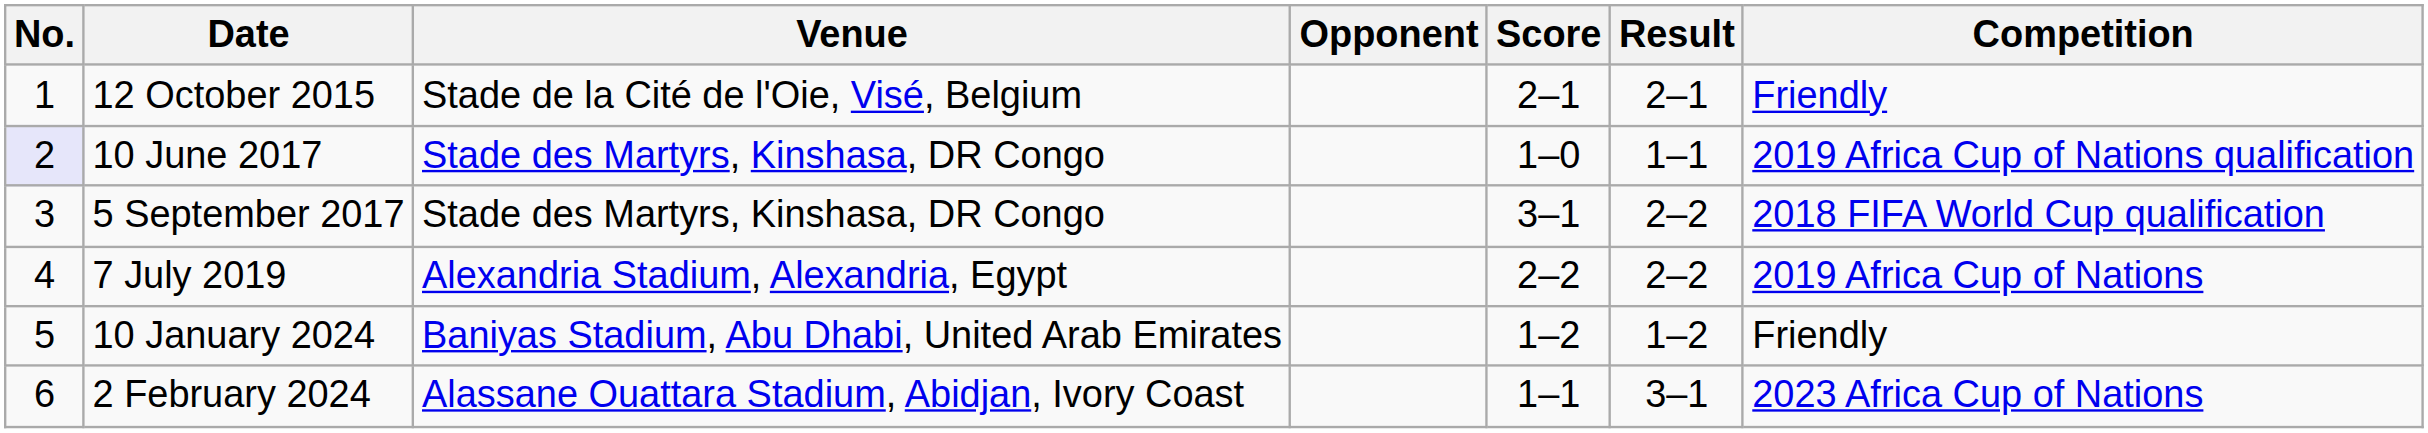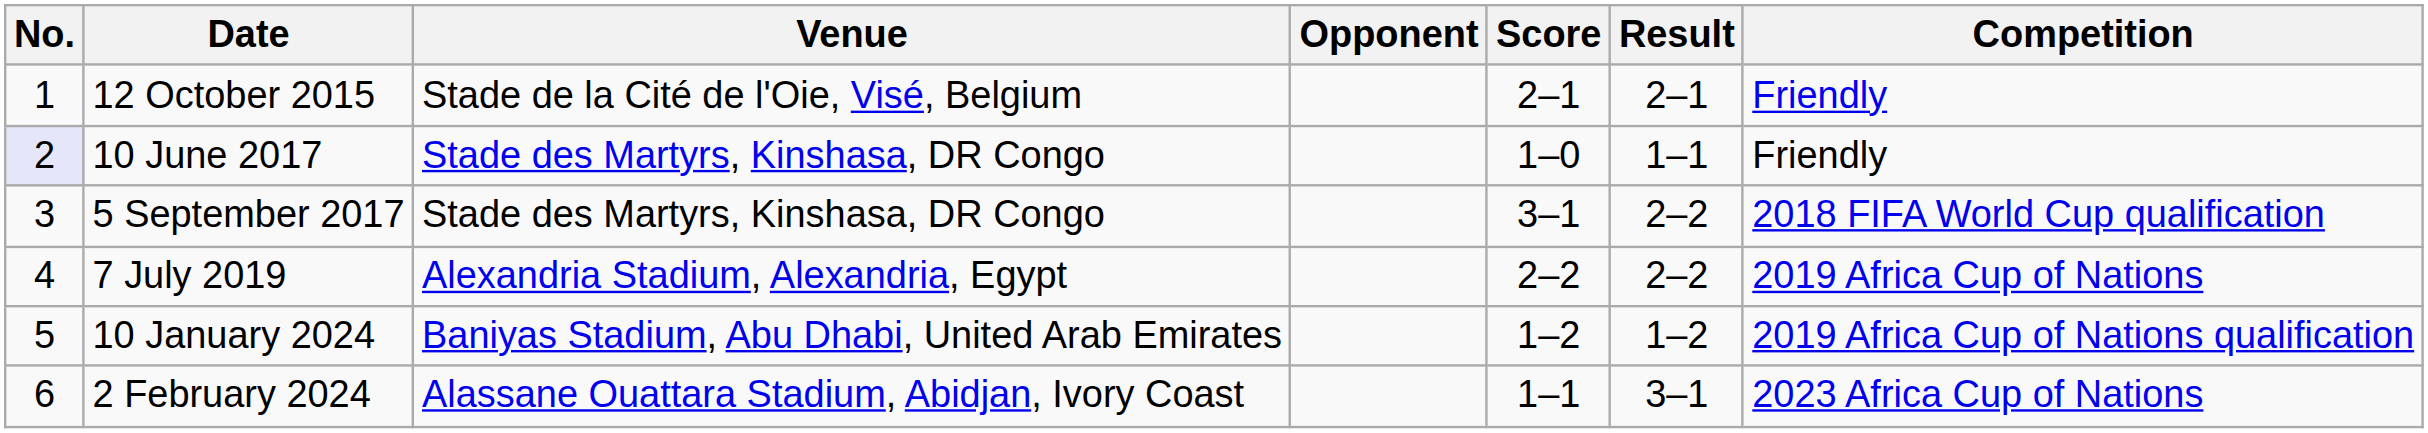10 June 2017 | Competition: 2019 Africa Cup of Nations qualification -> Friendly
10 January 2024 | Competition: Friendly -> 2019 Africa Cup of Nations qualification
